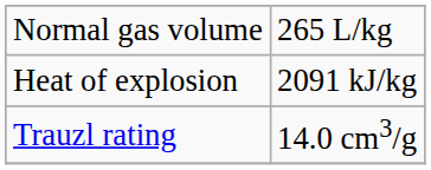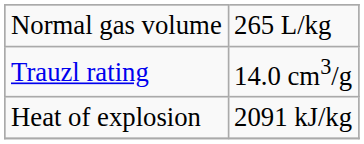rows swapped: Heat of explosion <-> Trauzl rating
